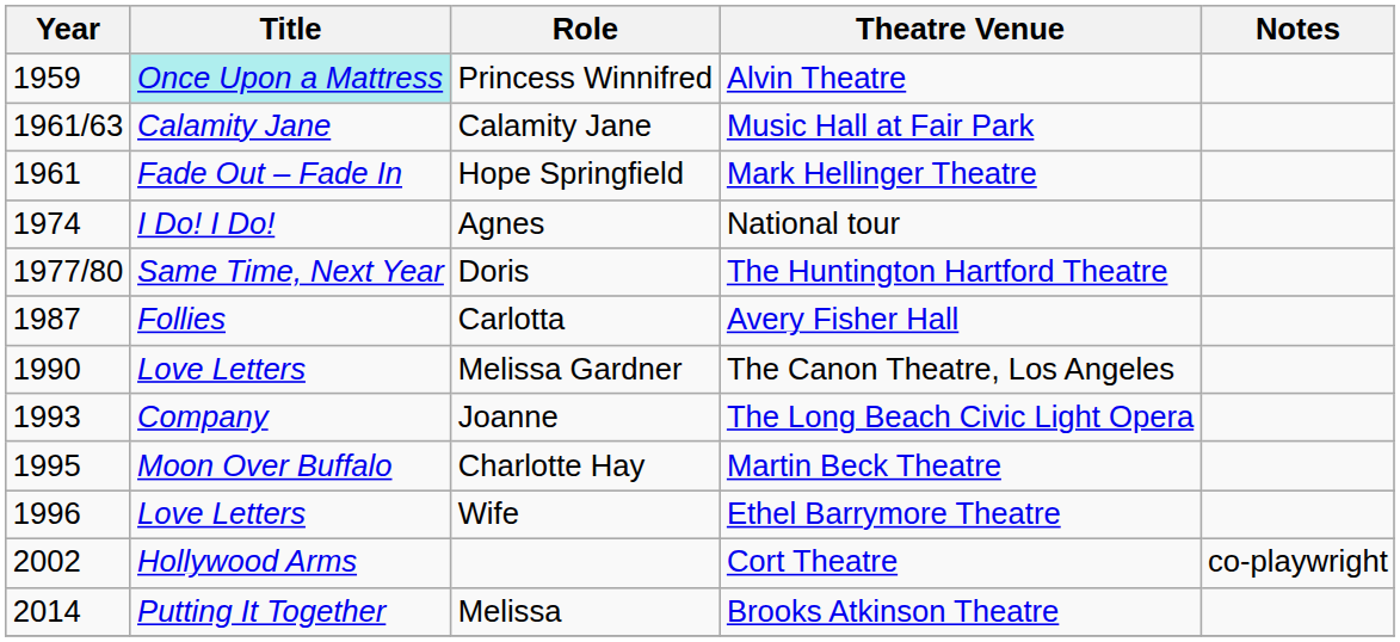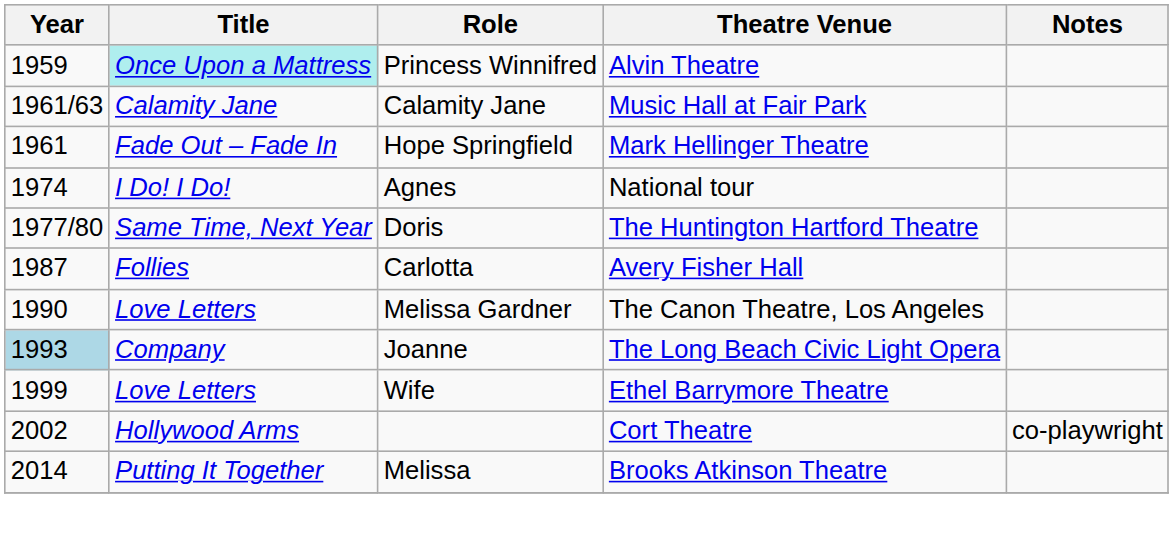Joanne | Year: no background -> lightblue background
- row: 1995 | Moon Over Buffalo | Charlotte Hay | Martin Beck Theatre
Wife | Year: 1996 -> 1999
